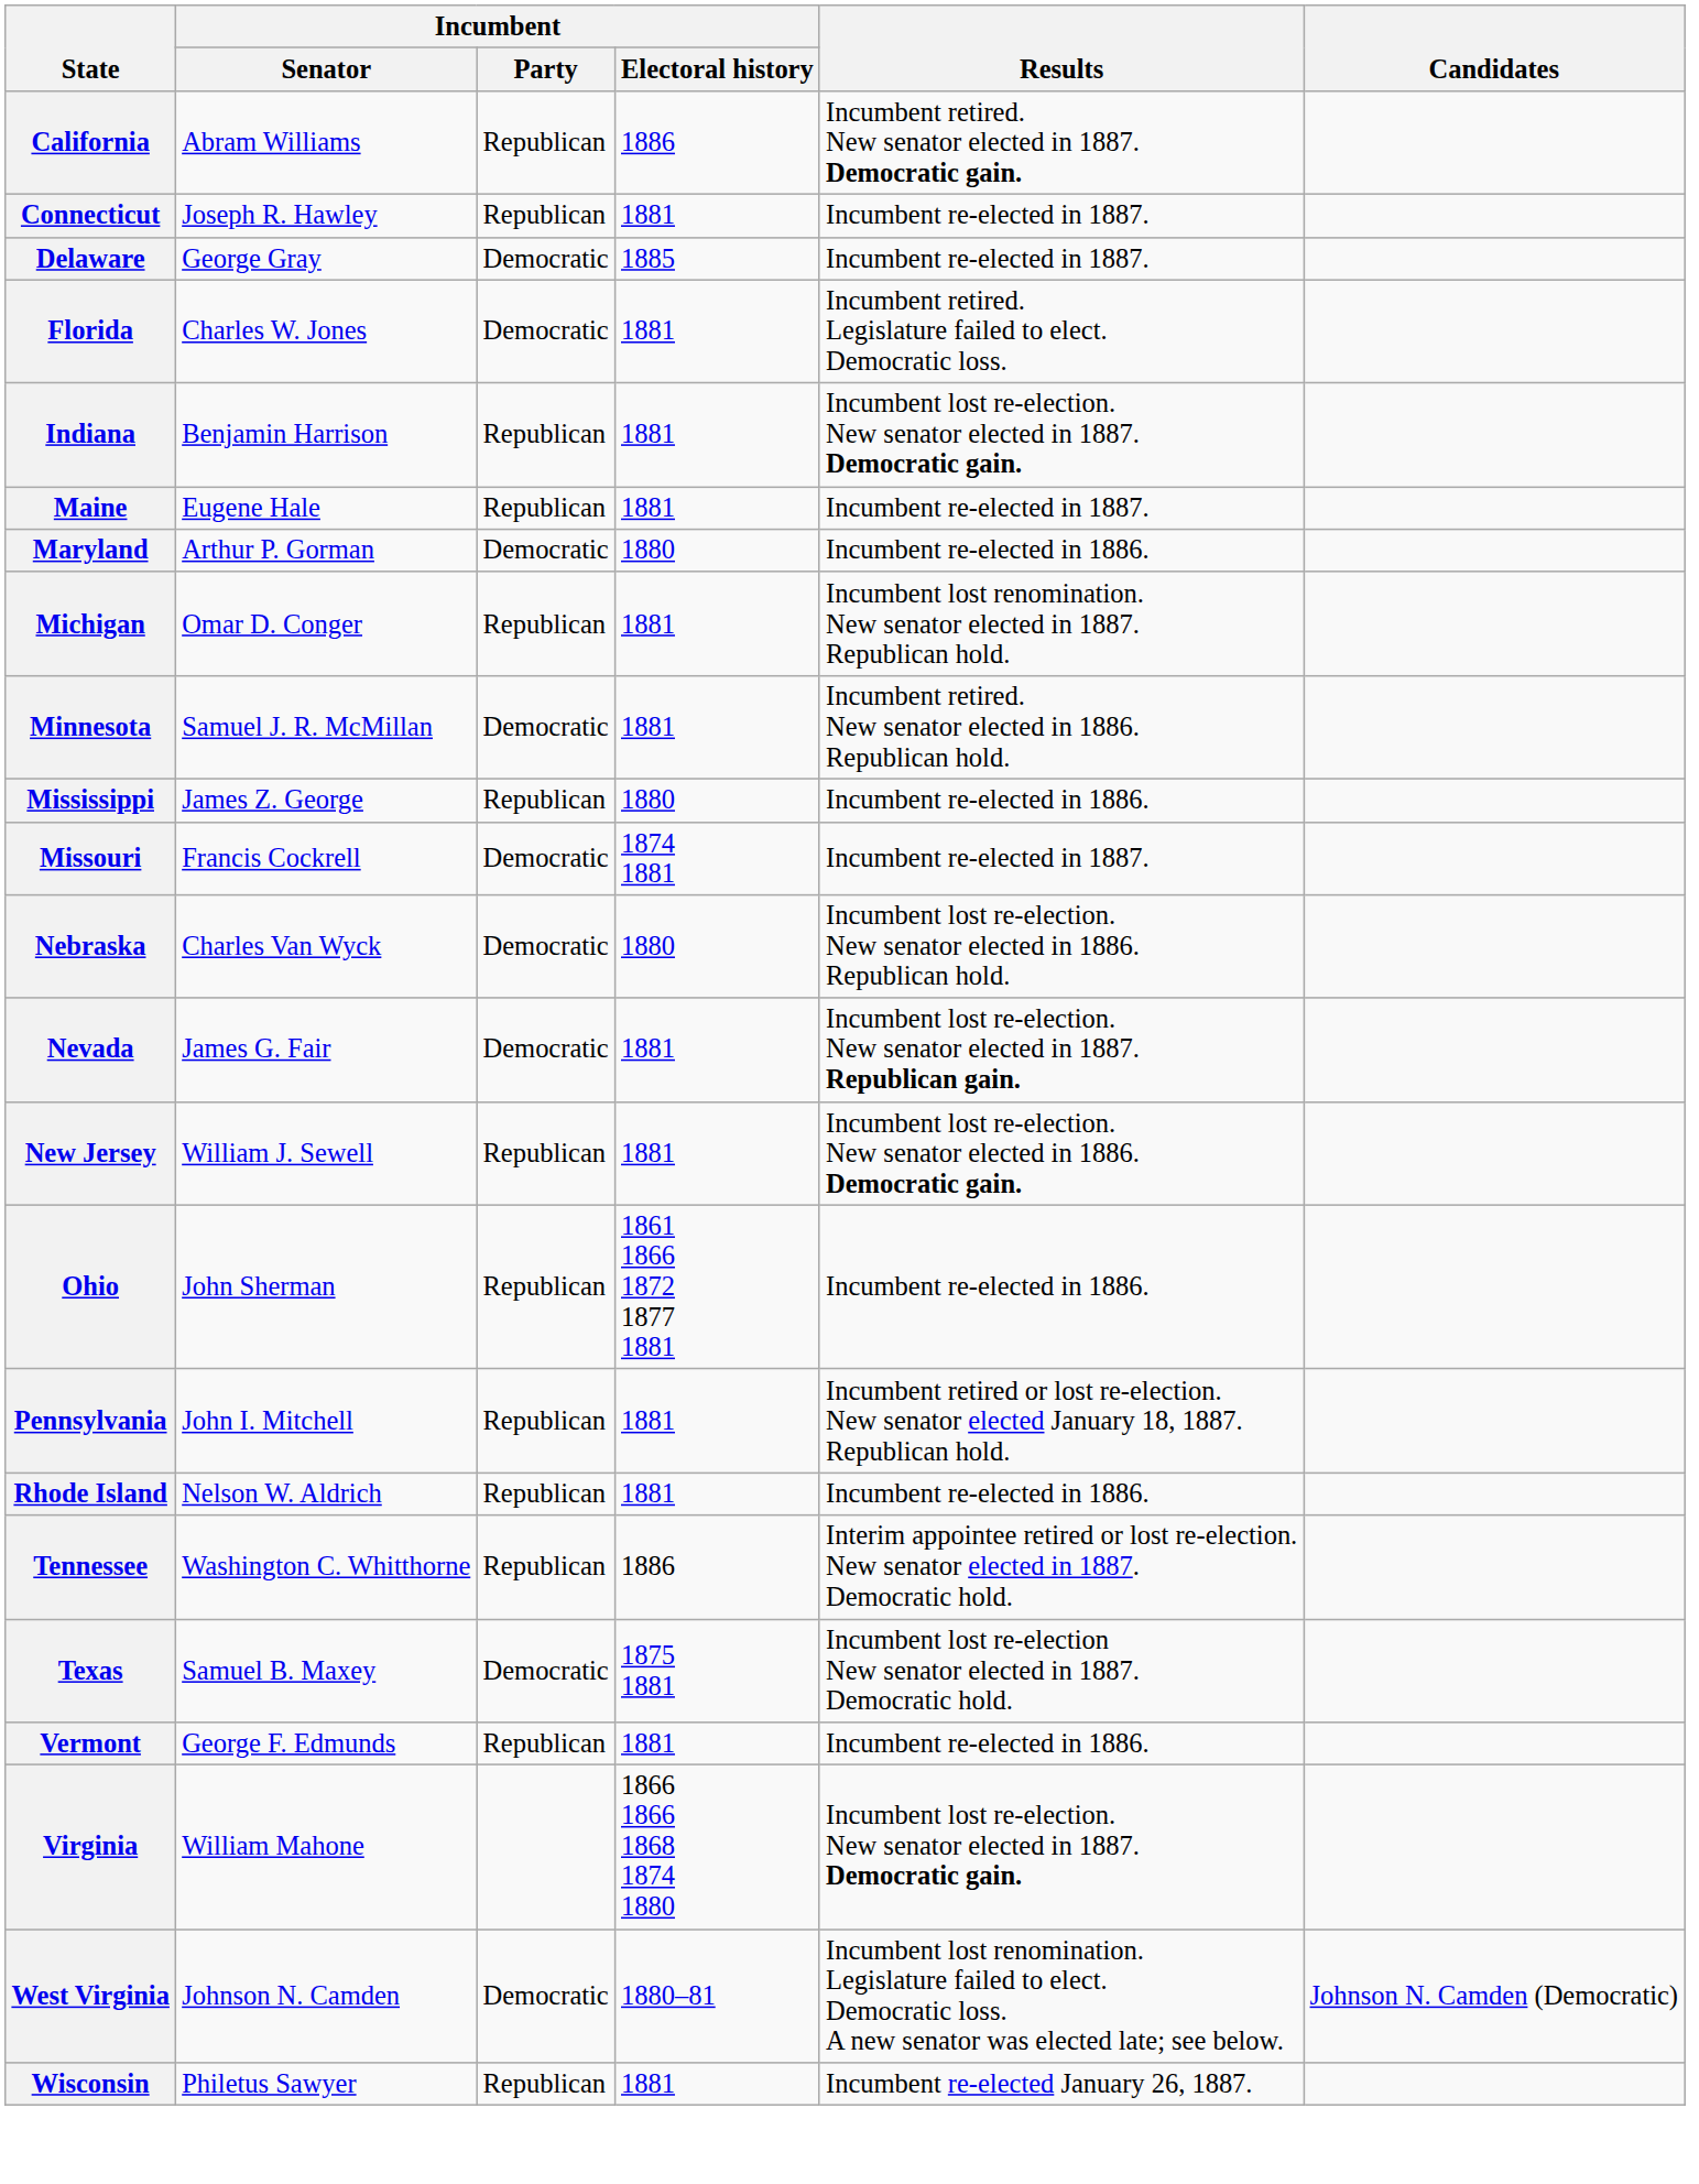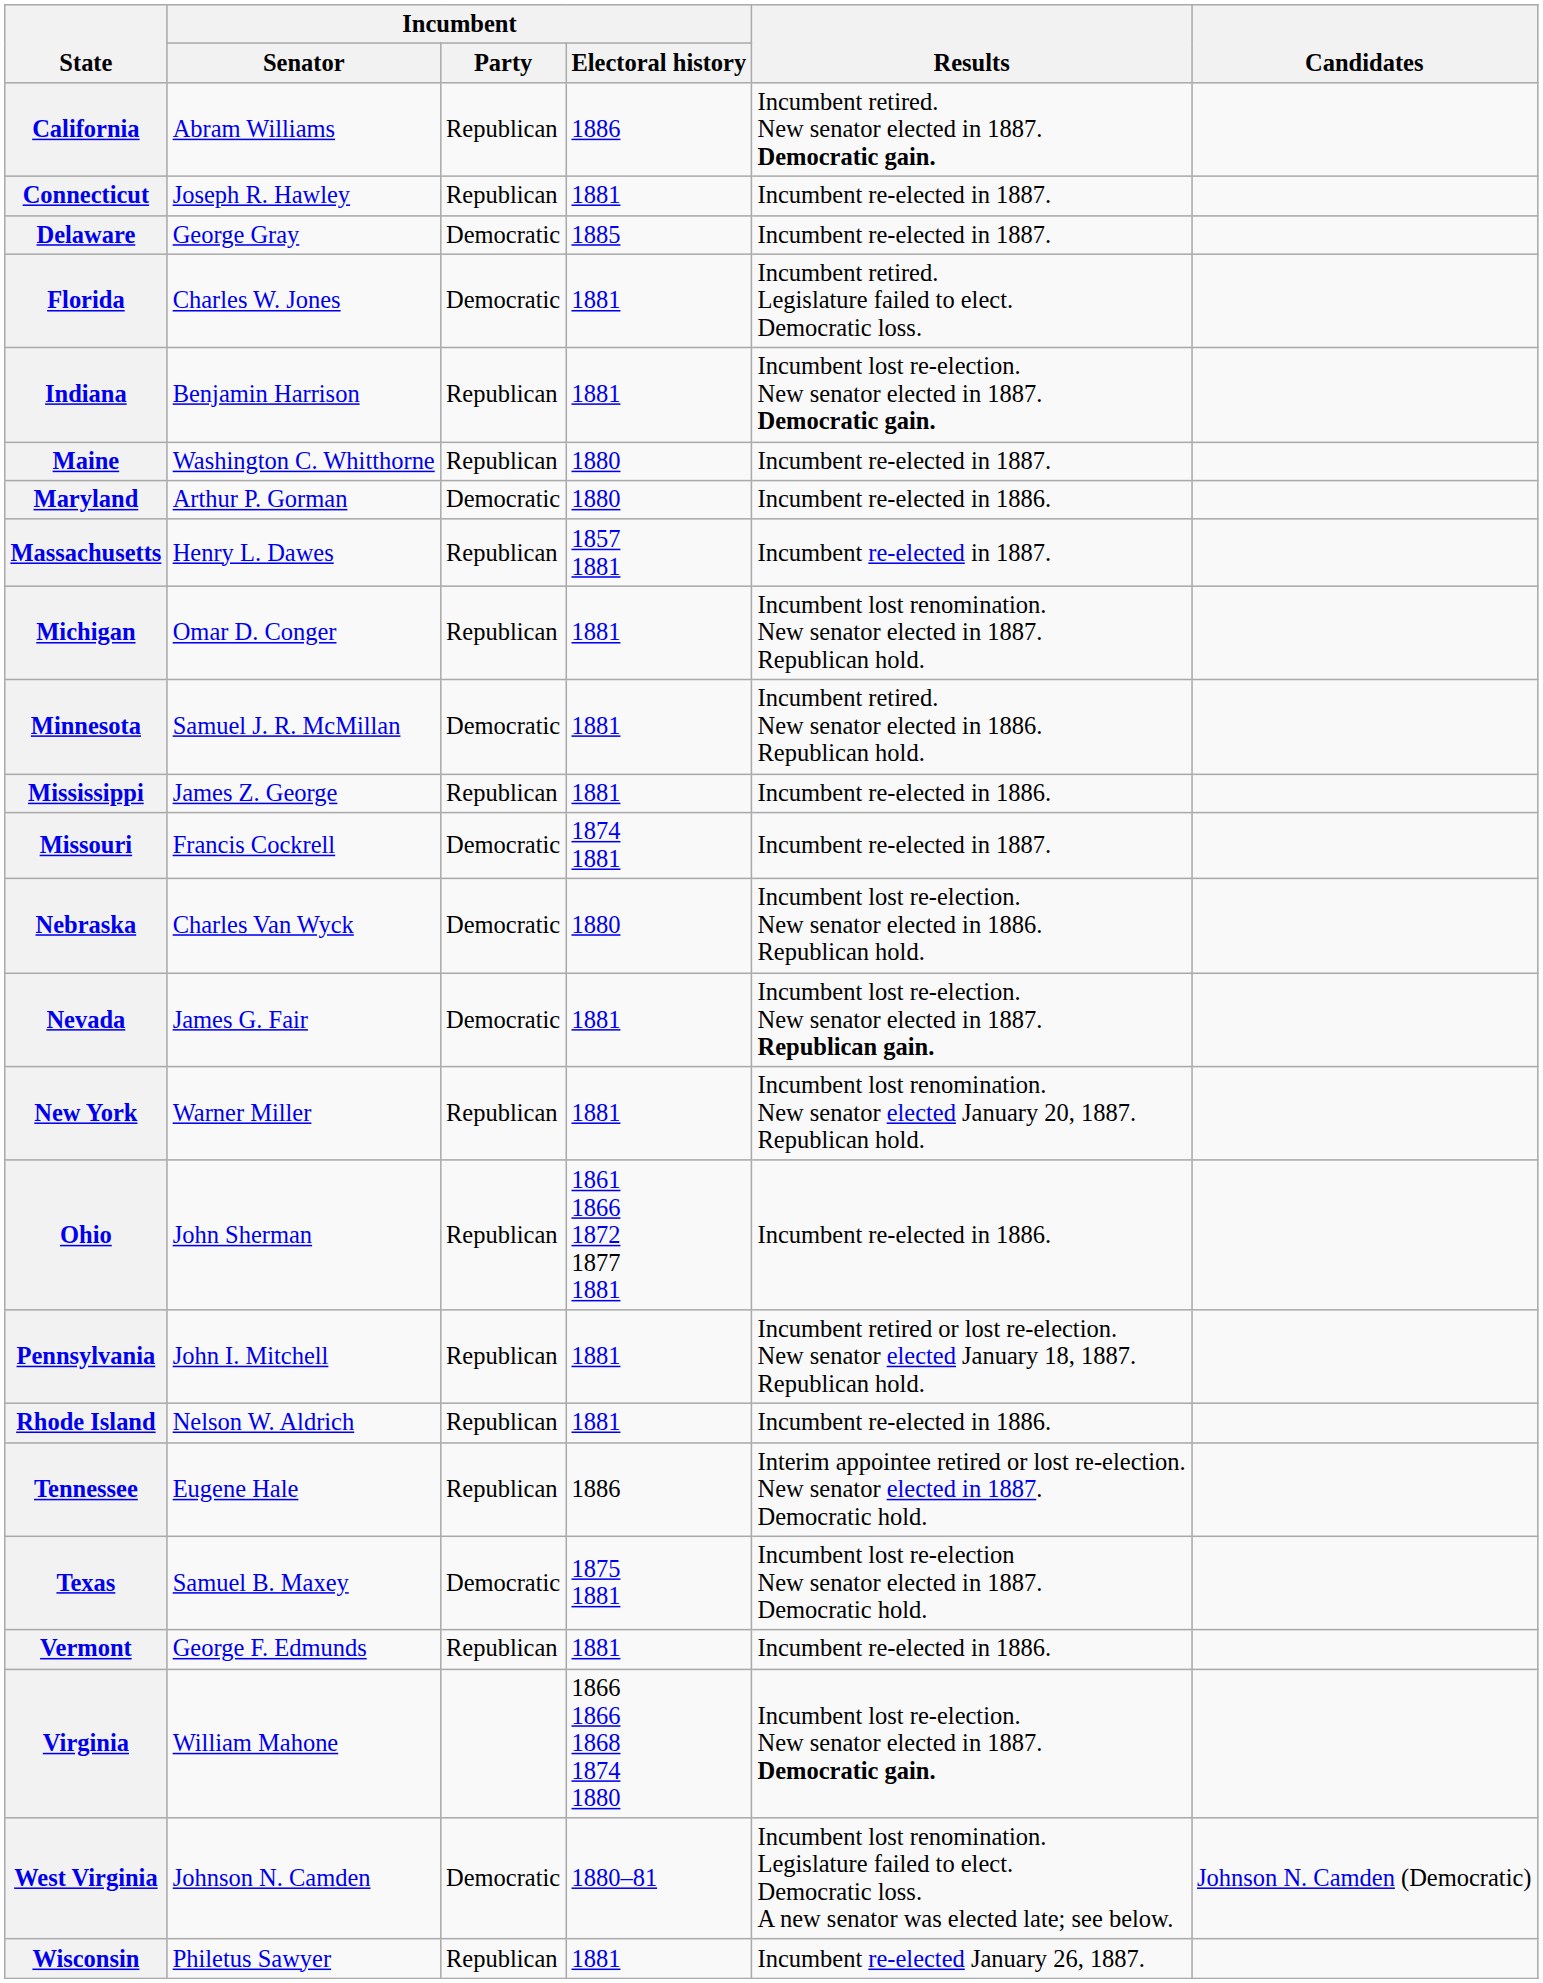Maine | Incumbent / Senator: Eugene Hale -> Washington C. Whitthorne
Maine | Incumbent / Electoral history: 1881 -> 1880
+ row: Massachusetts | Henry L. Dawes | Republican | 1857 1881 | Incumbent re-elected in 1887.
Mississippi | Incumbent / Electoral history: 1880 -> 1881
- row: New Jersey | William J. Sewell | Republican | 1881 | Incumbent lost re-election. New senator elected in 1886. Democratic gain.
+ row: New York | Warner Miller | Republican | 1881 | Incumbent lost renomination. New senator elected January 20, 1887. Republican hold.
Tennessee | Incumbent / Senator: Washington C. Whitthorne -> Eugene Hale
